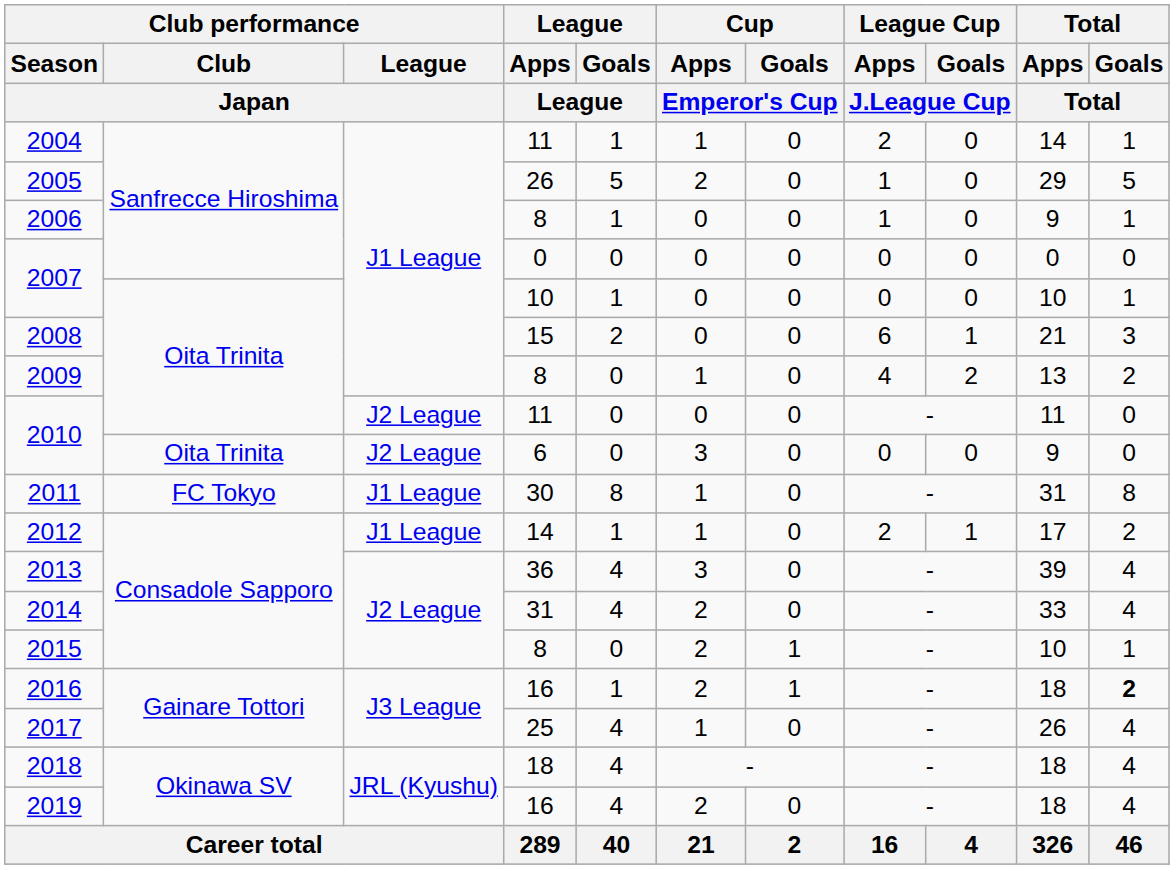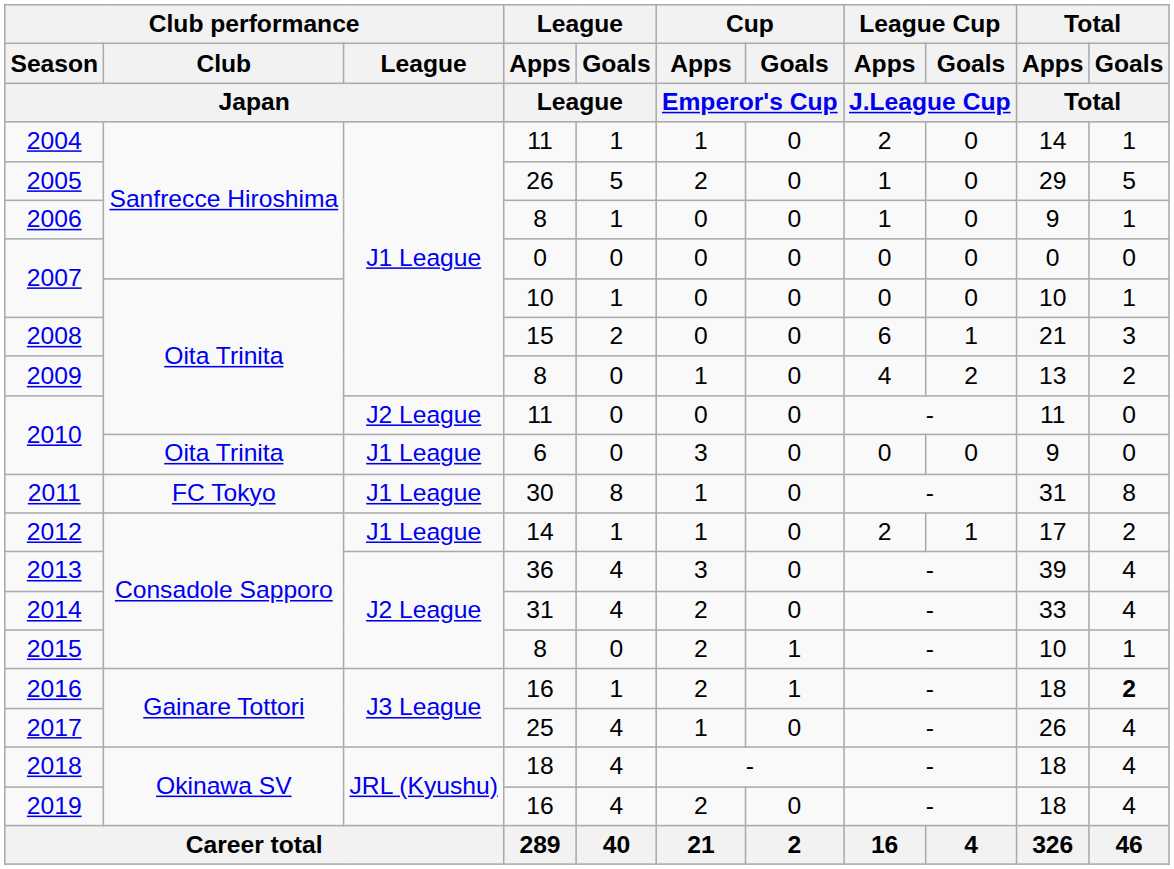2010 / 6 | Club performance / League / Japan: J2 League -> J1 League
